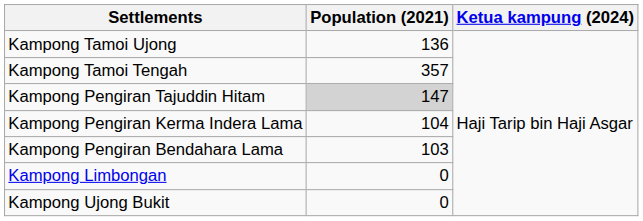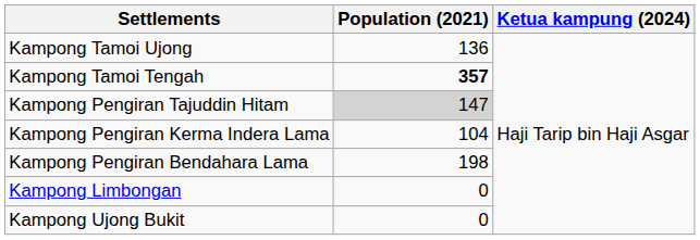Kampong Tamoi Tengah | Population (2021): normal -> bold
Kampong Pengiran Bendahara Lama | Population (2021): 103 -> 198
